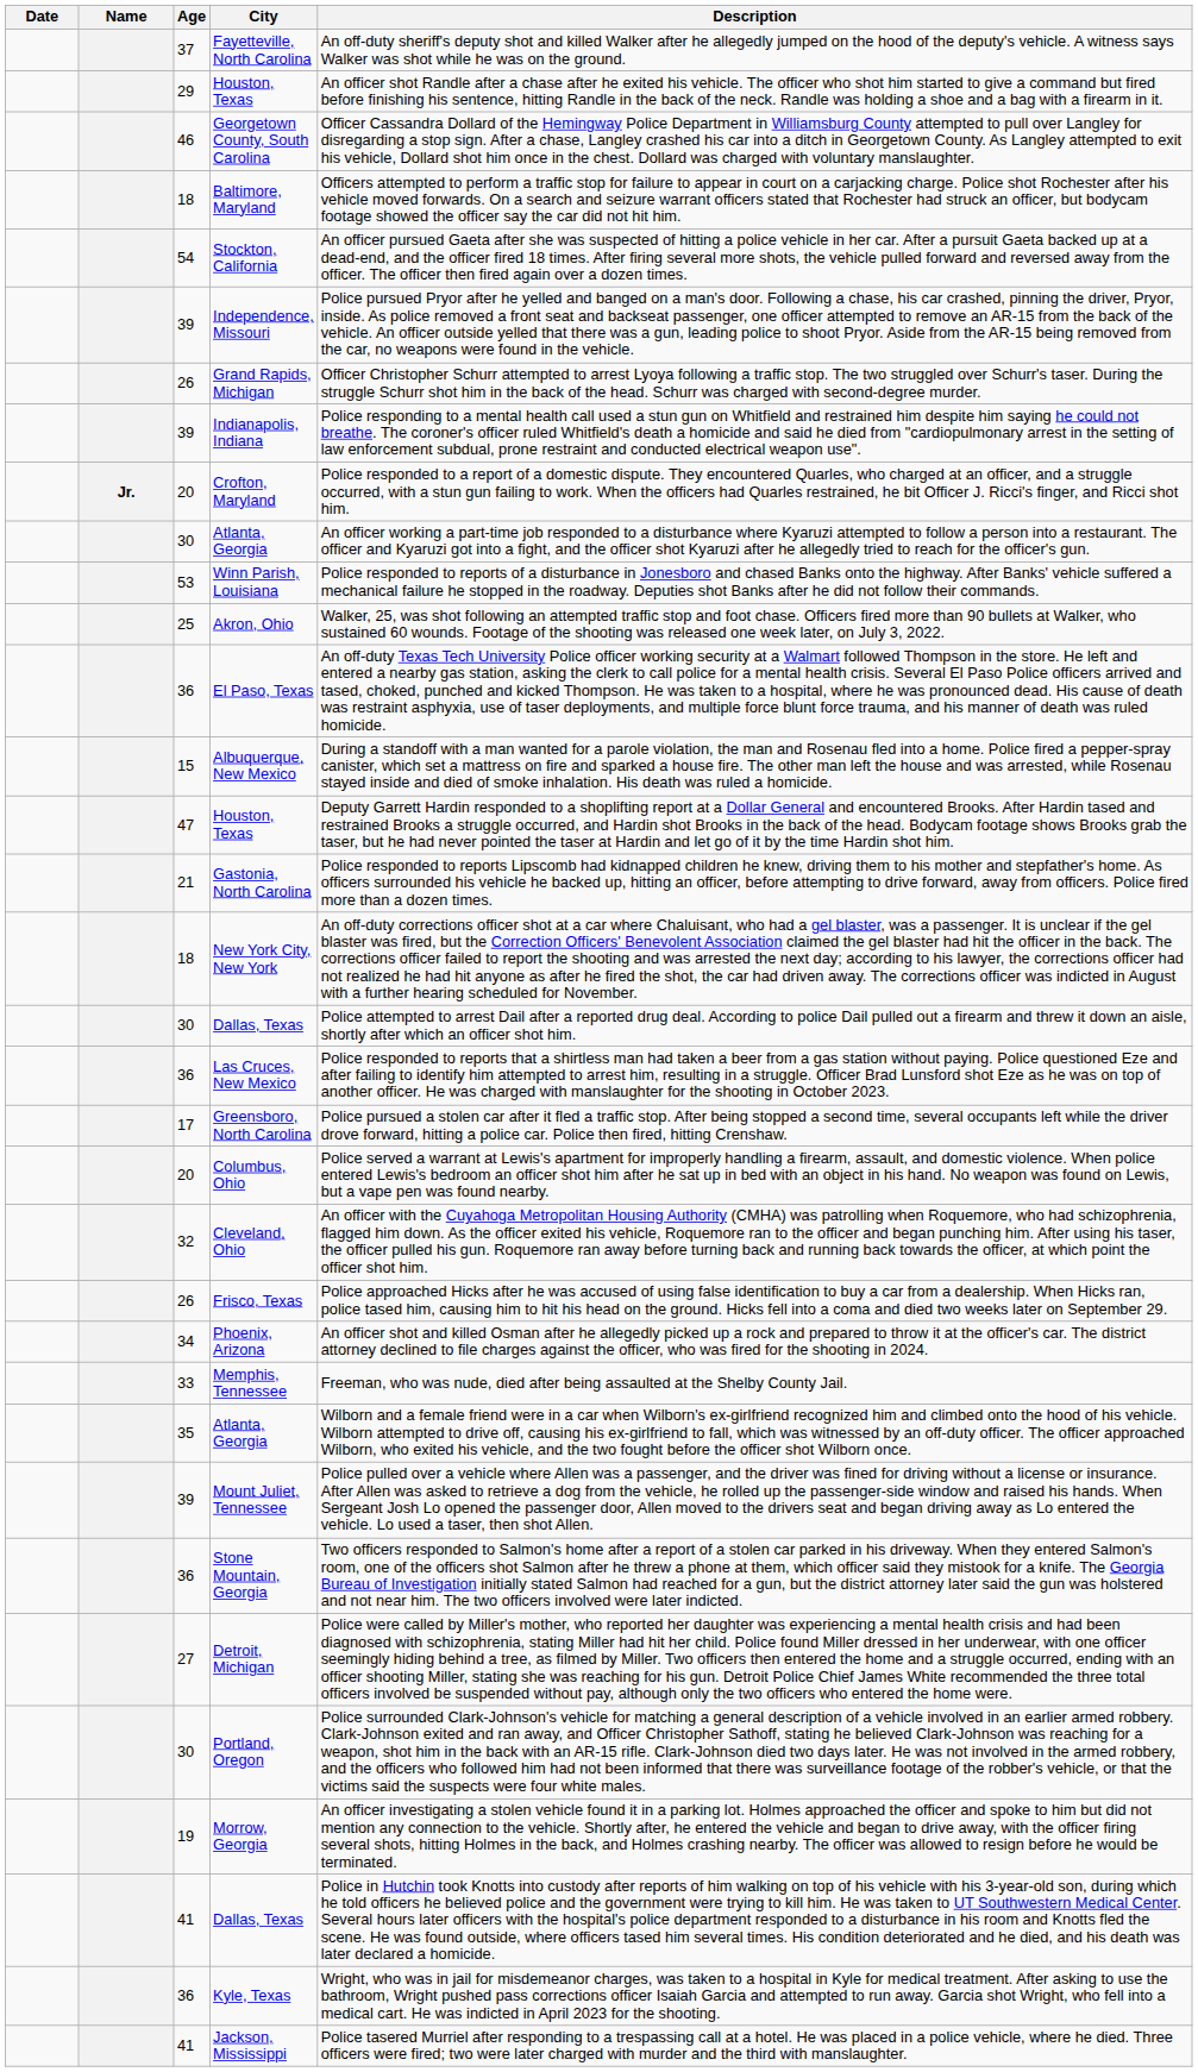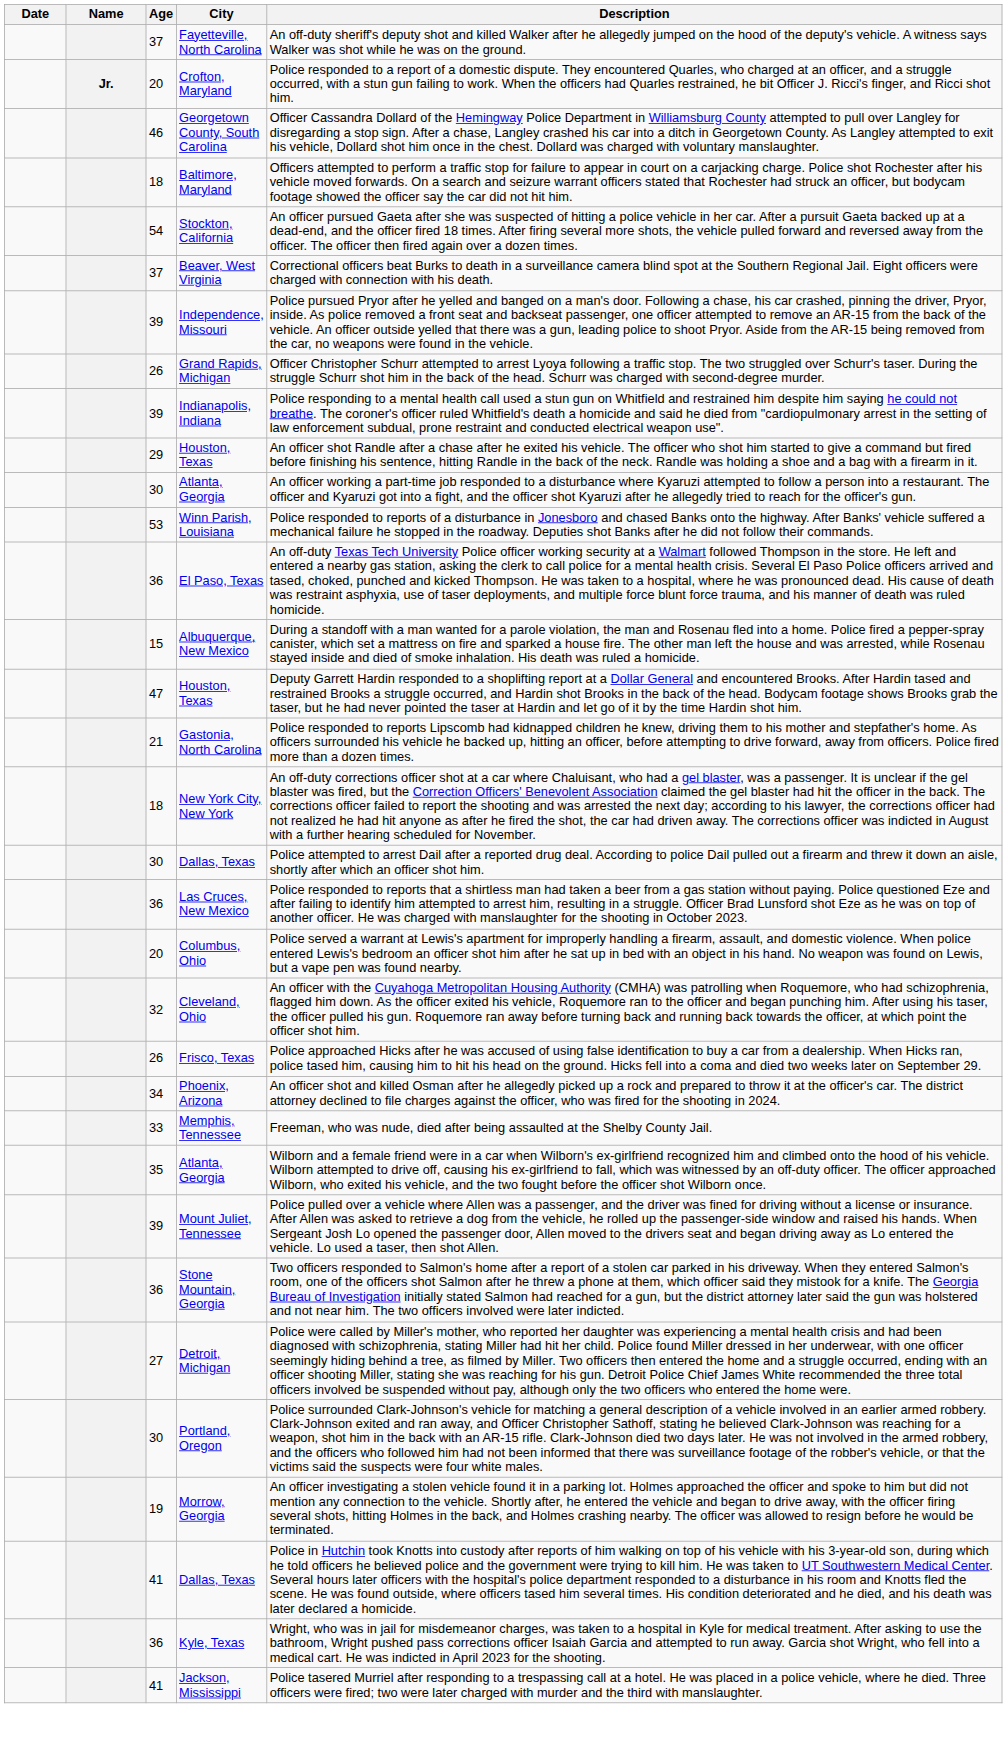rows swapped: Crofton, Maryland <-> 29 / Houston, Texas
+ row: 37 | Beaver, West Virginia | Correctional officers beat Burks to death in a surveillance camera blind spot at the Southern Regional Jail. Eight officers were charged with connection with his death.
- row: 25 | Akron, Ohio | Walker, 25, was shot following an attempted traffic stop and foot chase. Officers fired more than 90 bullets at Walker, who sustained 60 wounds. Footage of the shooting was released one week later, on July 3, 2022.
- row: 17 | Greensboro, North Carolina | Police pursued a stolen car after it fled a traffic stop. After being stopped a second time, several occupants left while the driver drove forward, hitting a police car. Police then fired, hitting Crenshaw.
